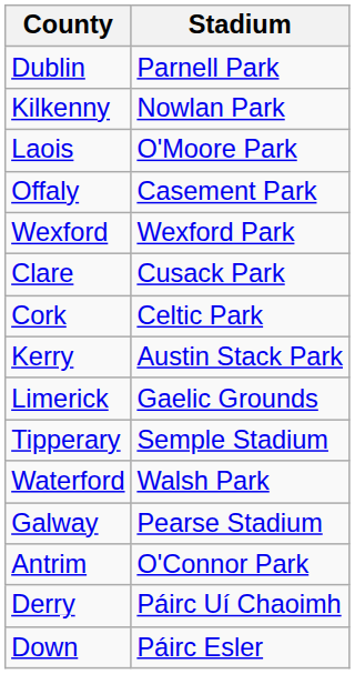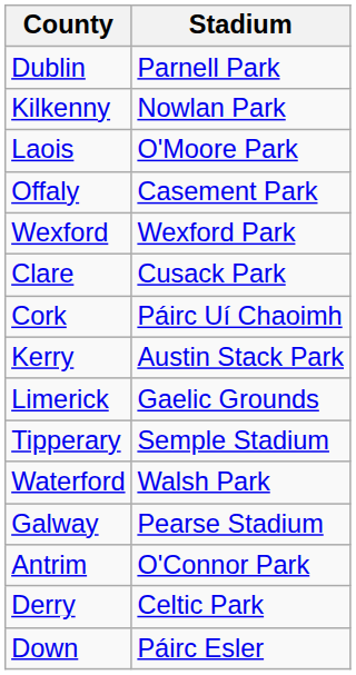Cork | Stadium: Celtic Park -> Páirc Uí Chaoimh
Derry | Stadium: Páirc Uí Chaoimh -> Celtic Park
